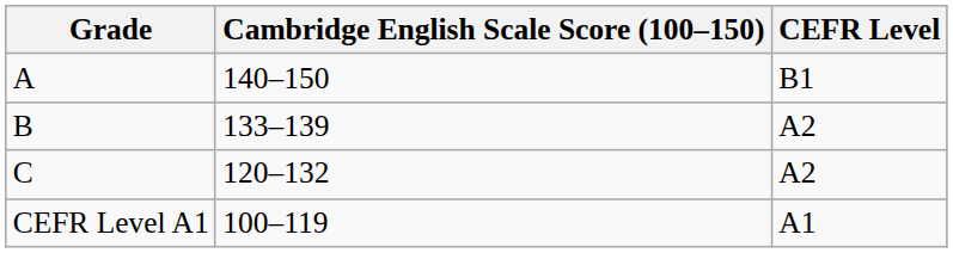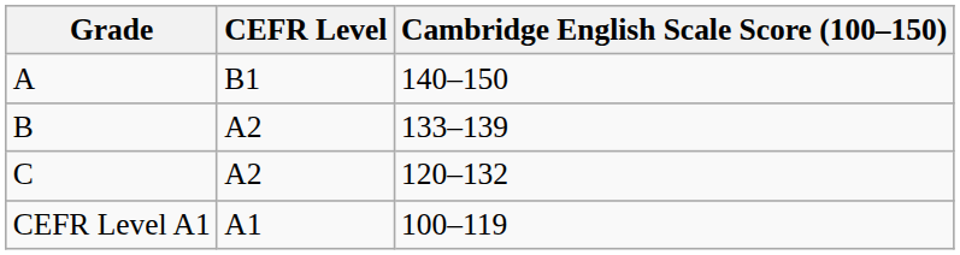columns swapped: Cambridge English Scale Score (100–150) <-> CEFR Level
